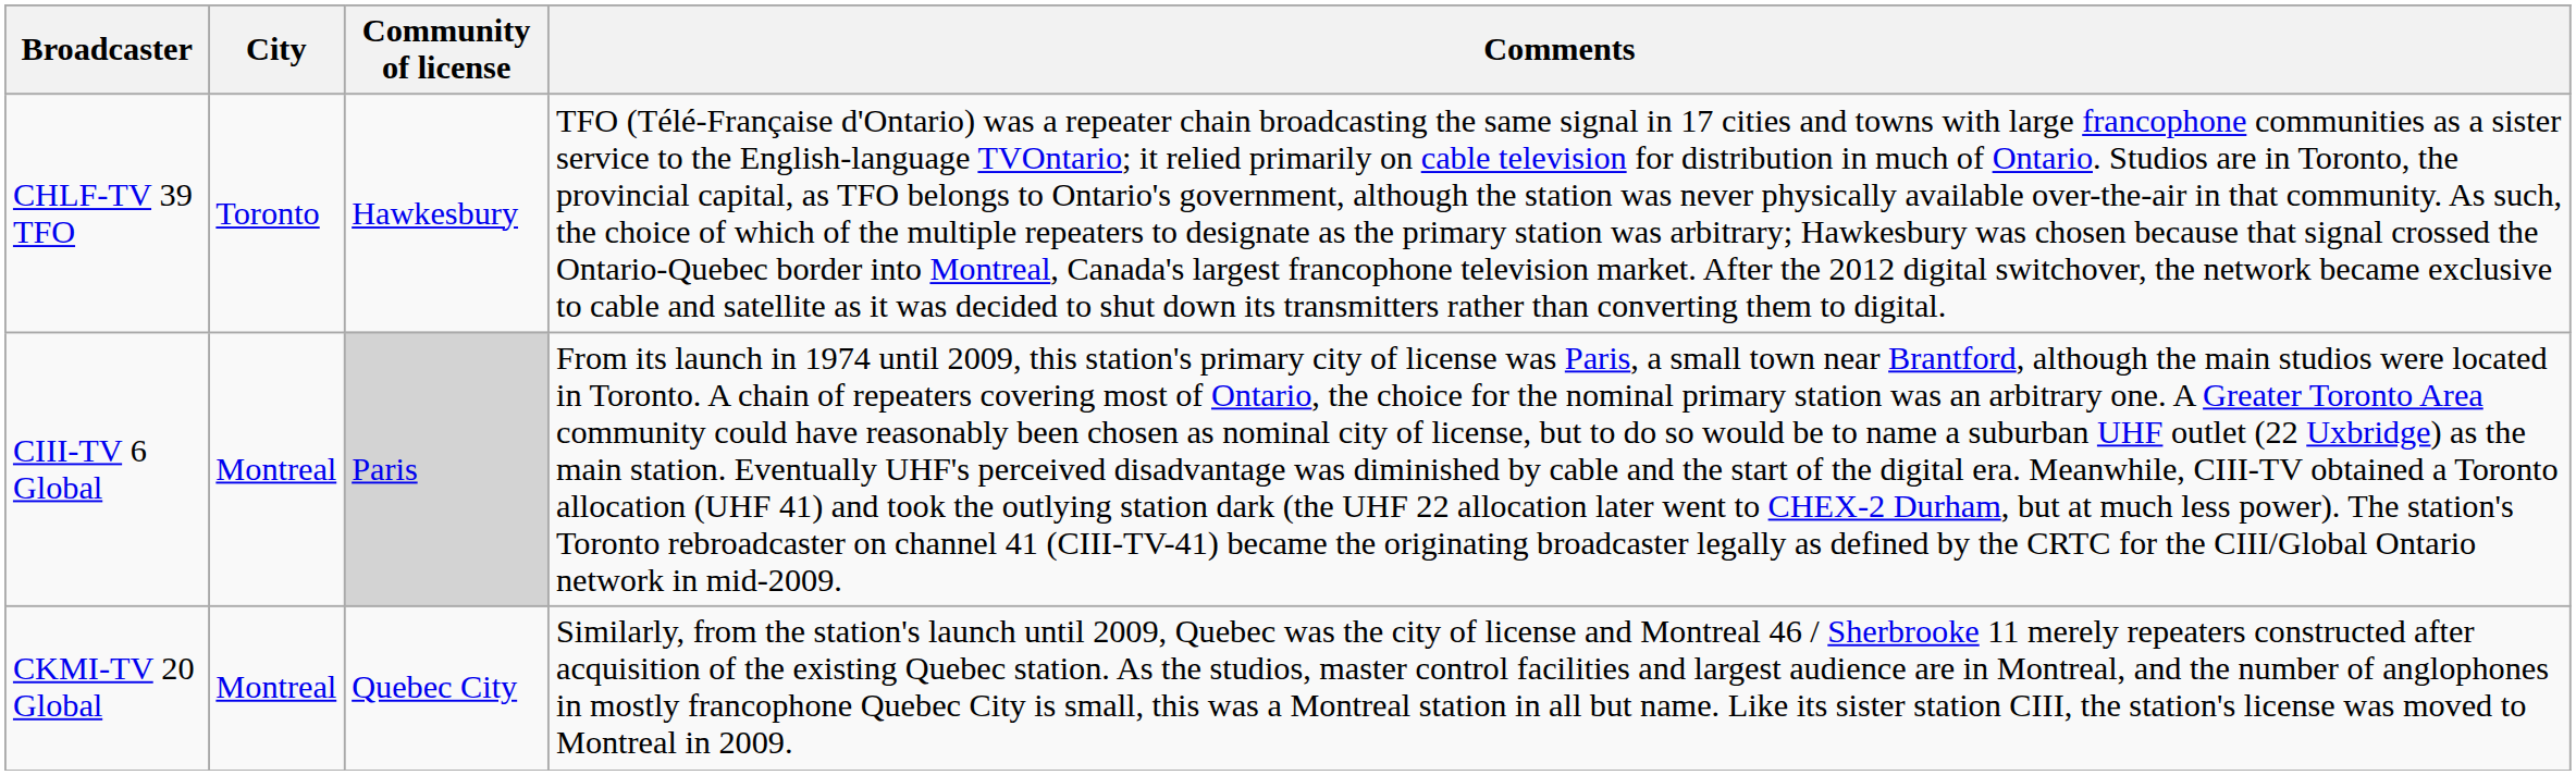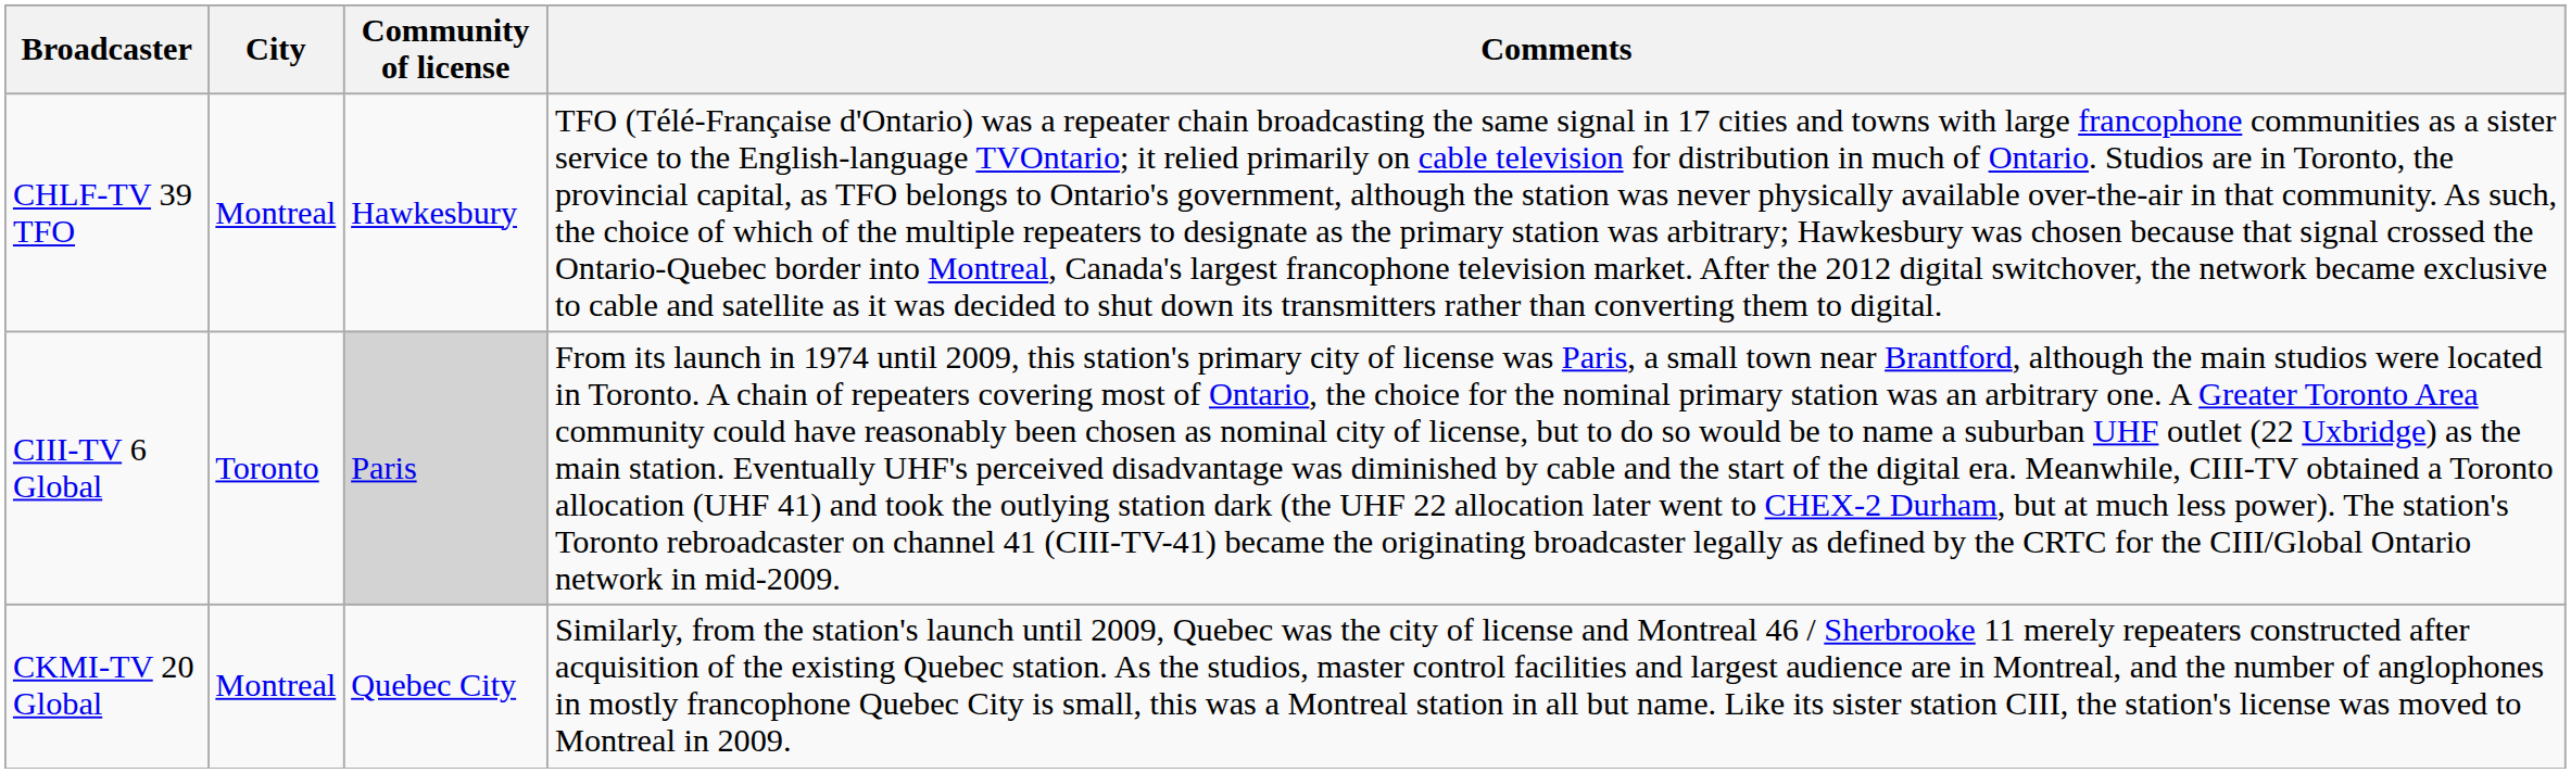CHLF-TV 39 TFO | City: Toronto -> Montreal
CIII-TV 6 Global | City: Montreal -> Toronto
